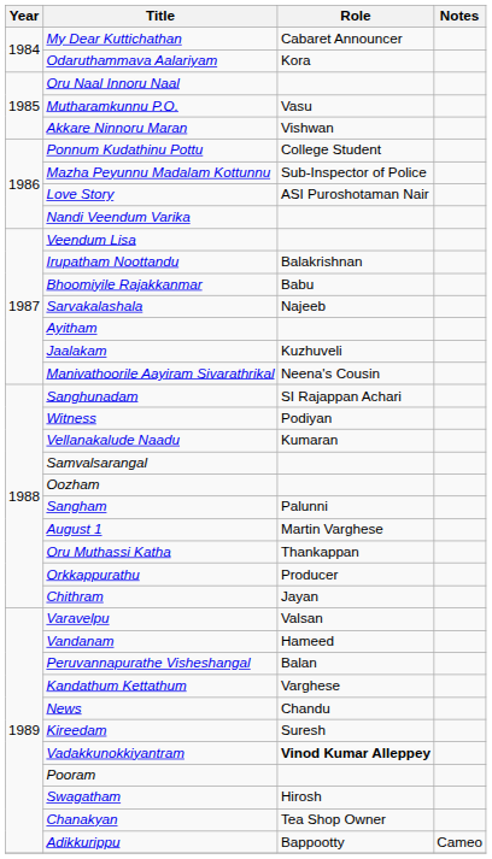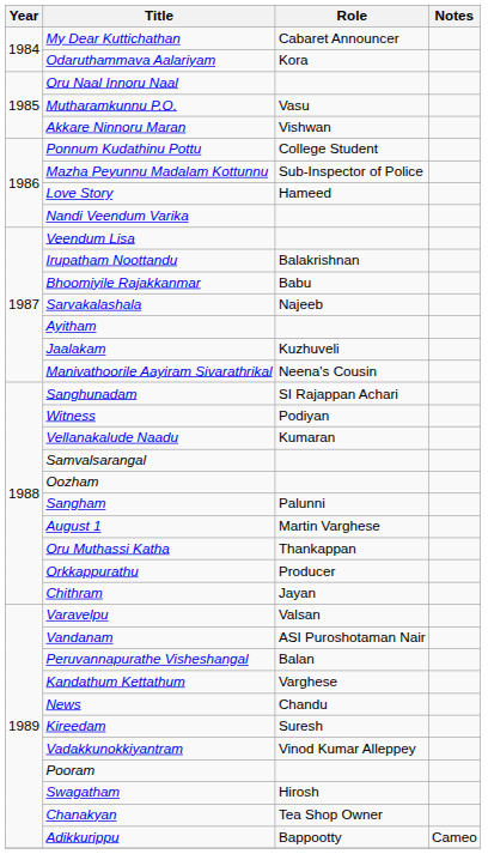Love Story | Role: ASI Puroshotaman Nair -> Hameed
Vandanam | Role: Hameed -> ASI Puroshotaman Nair
Vadakkunokkiyantram | Role: bold -> normal
